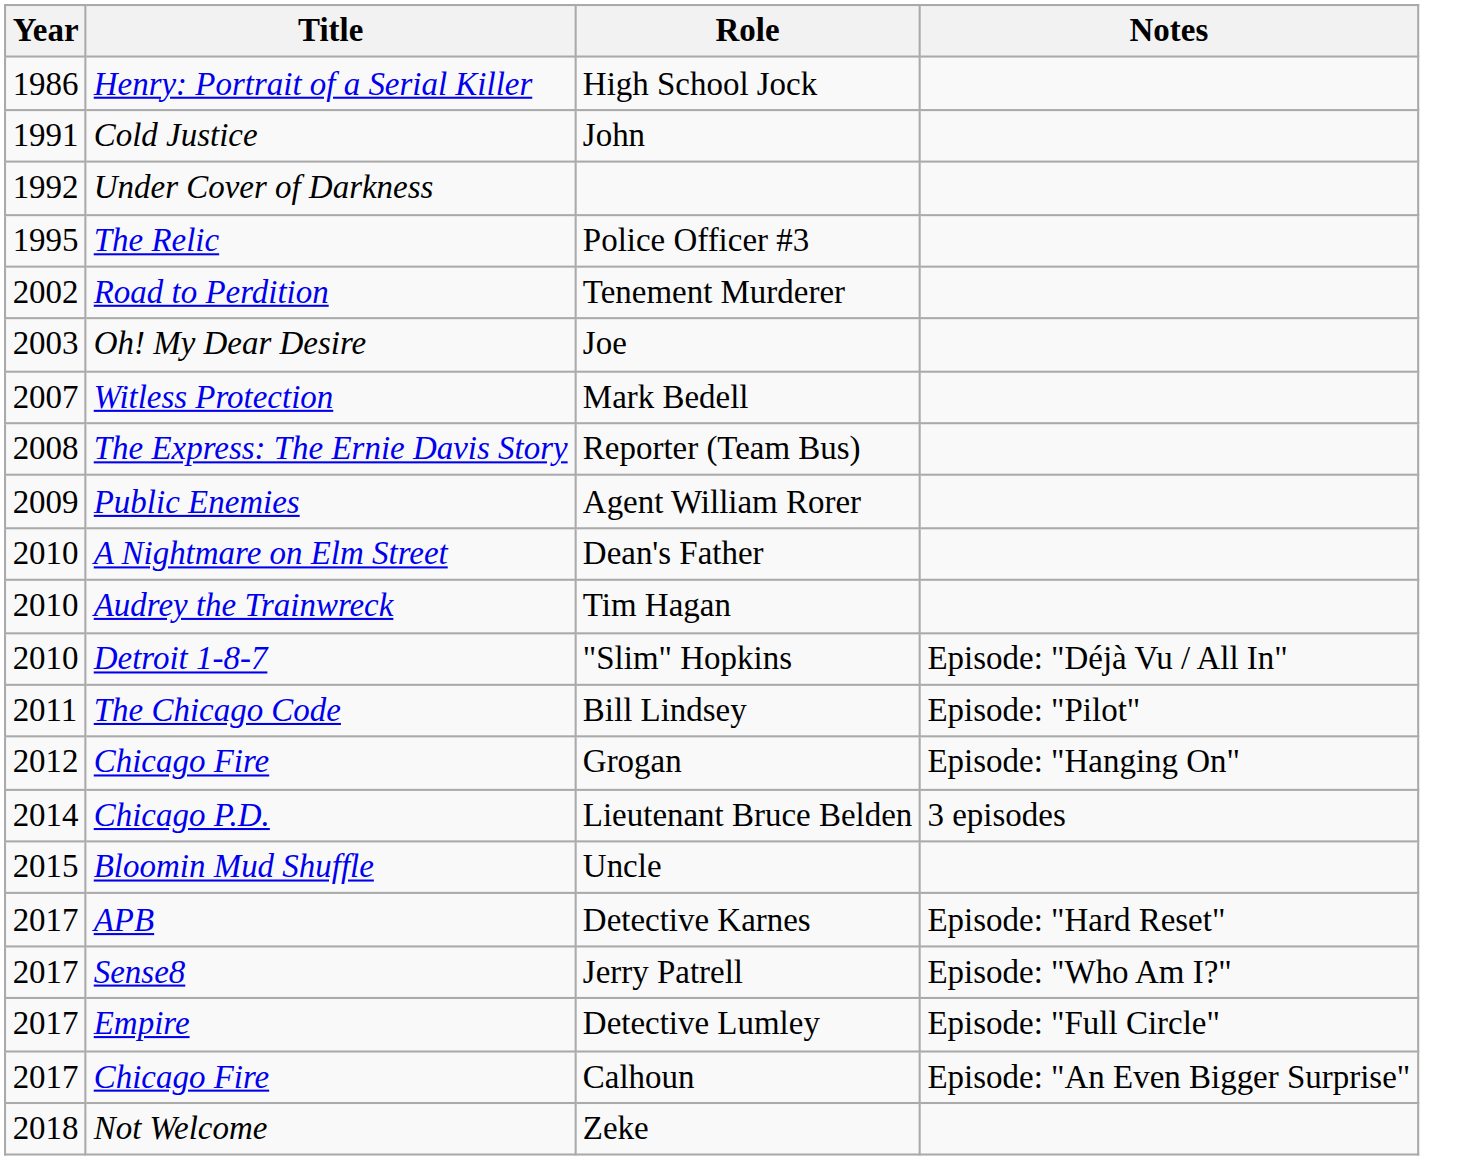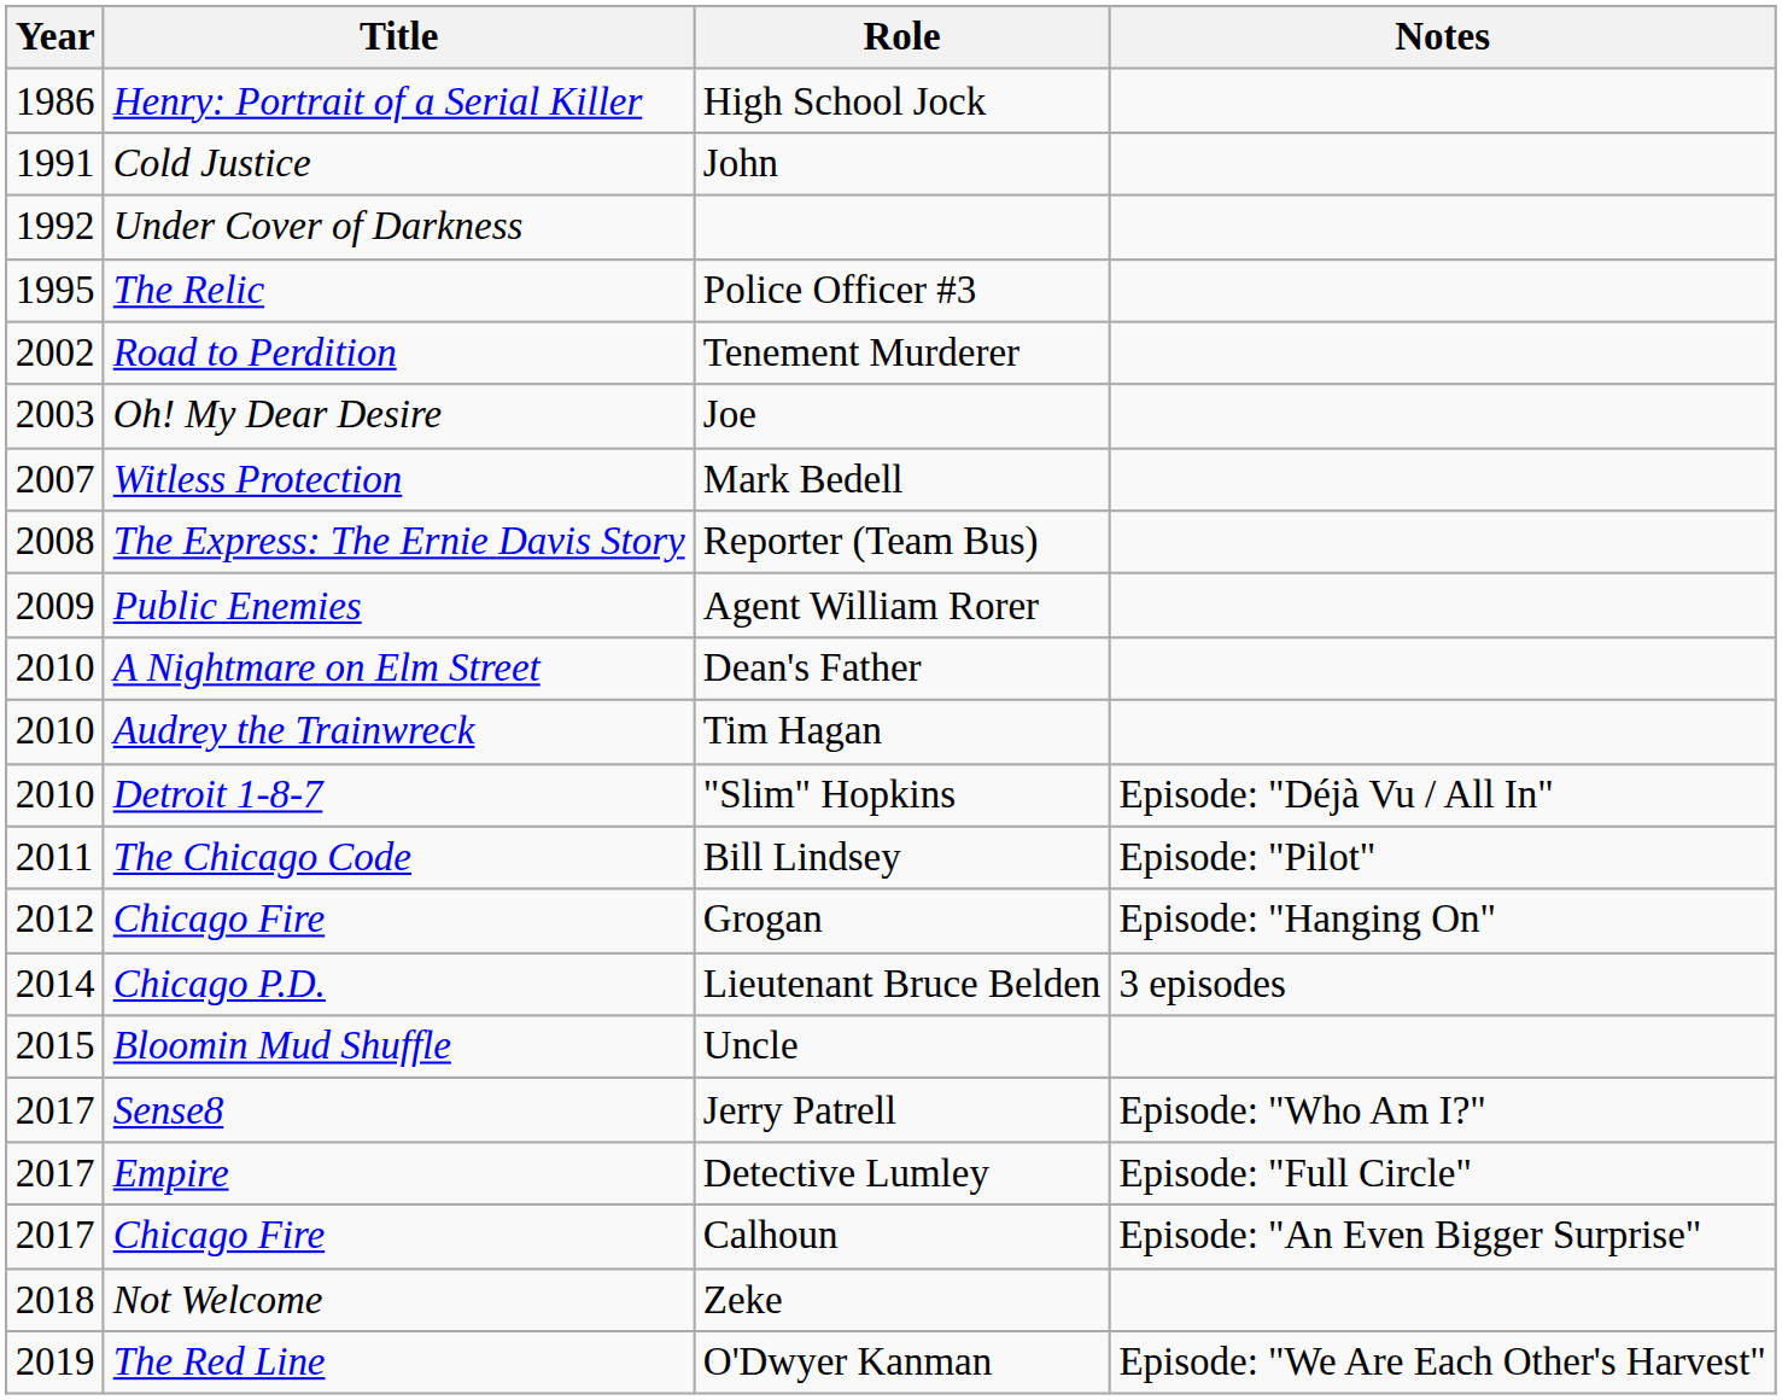- row: 2017 | APB | Detective Karnes | Episode: "Hard Reset"
+ row: 2019 | The Red Line | O'Dwyer Kanman | Episode: "We Are Each Other's Harvest"
